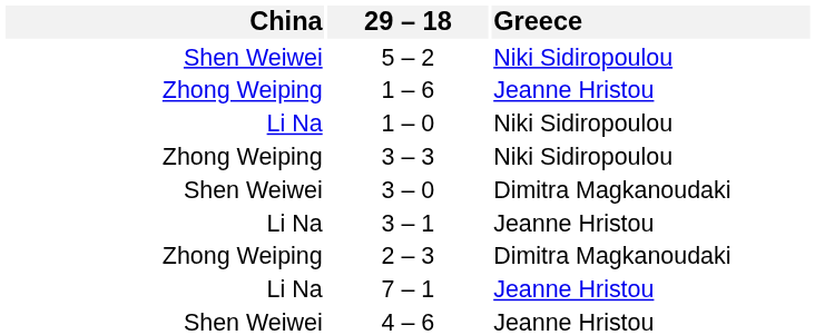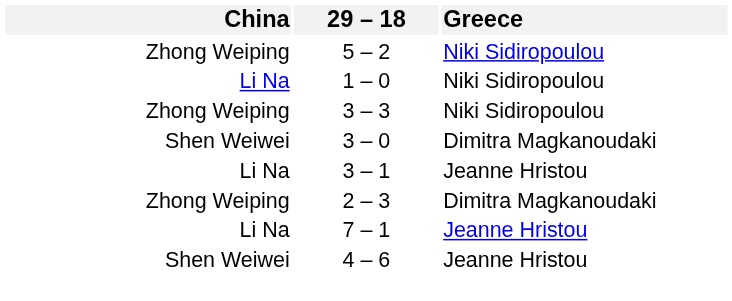5 – 2 | China: Shen Weiwei -> Zhong Weiping
- row: Zhong Weiping | 1 – 6 | Jeanne Hristou
